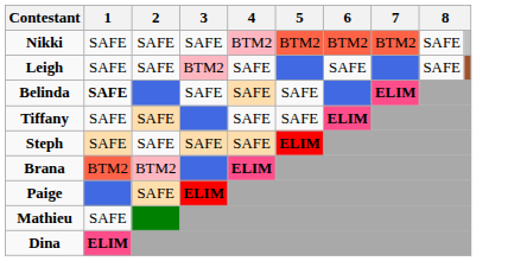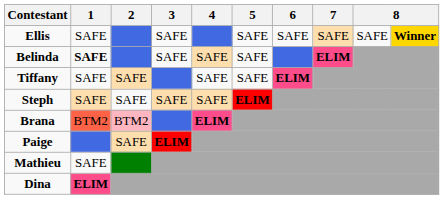+ row: Ellis | SAFE | SAFE | SAFE | SAFE | SAFE | SAFE | Winner
- row: Nikki | SAFE | SAFE | SAFE | BTM2 | BTM2 | BTM2 | BTM2 | SAFE
- row: Leigh | SAFE | SAFE | BTM2 | SAFE | SAFE | SAFE
